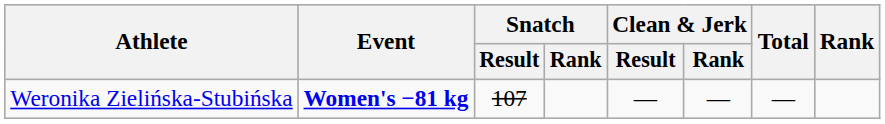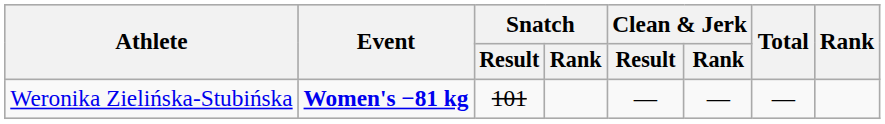Weronika Zielińska-Stubińska | Snatch / Result: 107 -> 101
